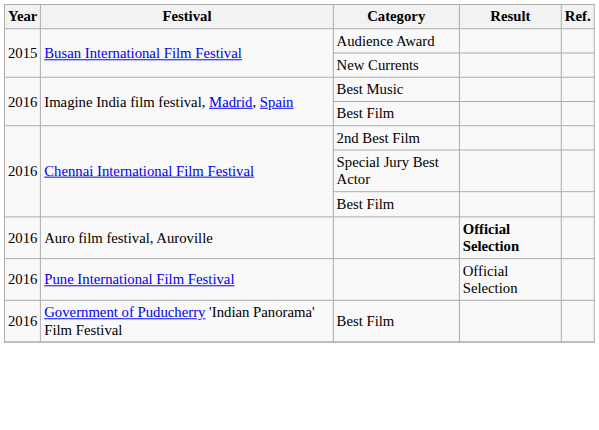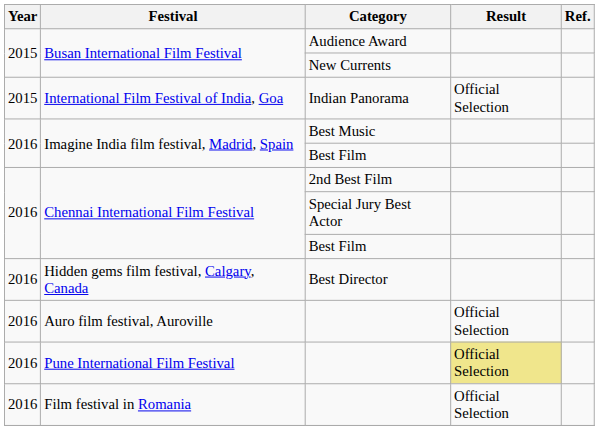+ row: 2015 | International Film Festival of India, Goa | Indian Panorama | Official Selection
+ row: 2016 | Hidden gems film festival, Calgary, Canada | Best Director
Auro film festival, Auroville | Result: bold -> normal
Pune International Film Festival | Result: no background -> khaki background
+ row: 2016 | Film festival in Romania | Official Selection
- row: 2016 | Government of Puducherry 'Indian Panorama' Film Festival | Best Film
